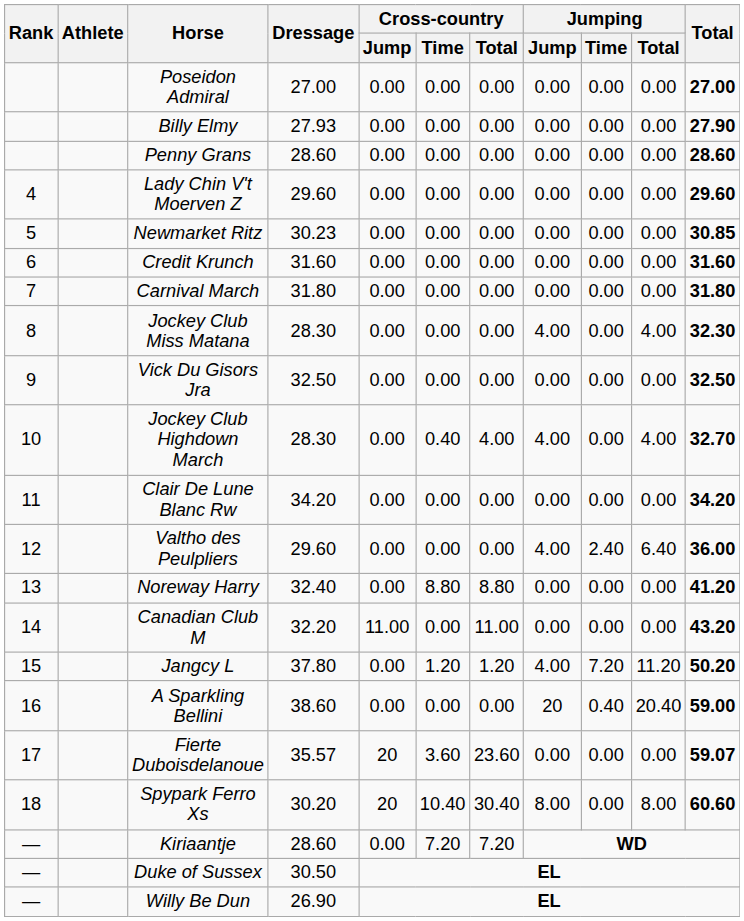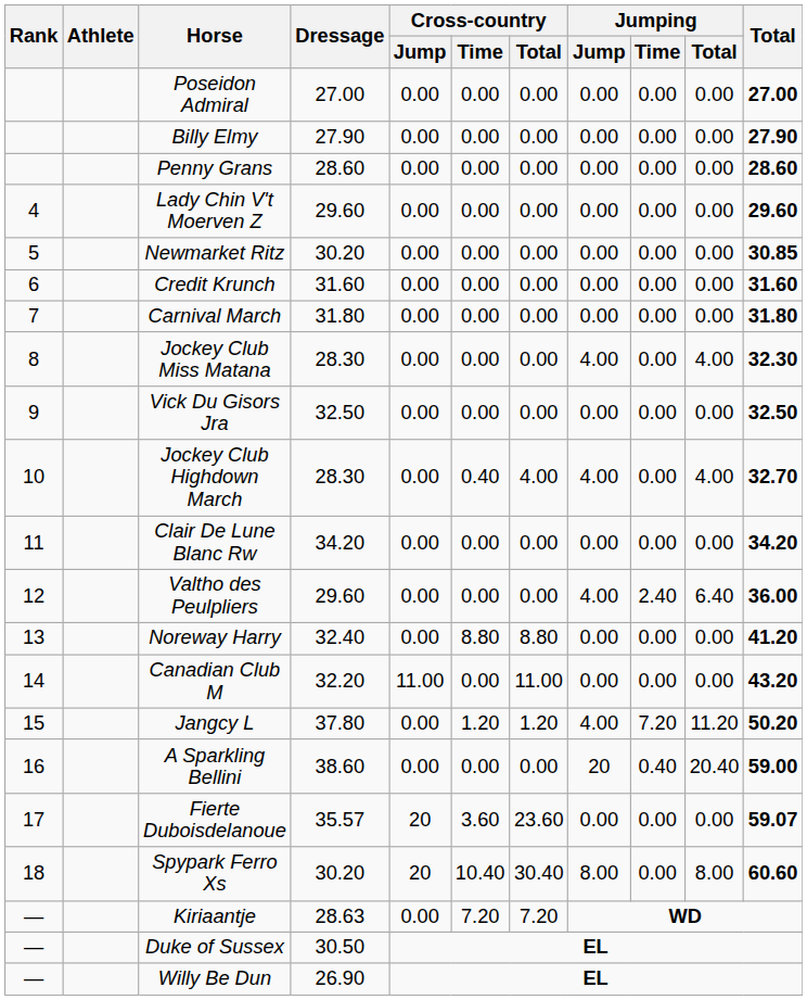Billy Elmy | Dressage: 27.93 -> 27.90
Newmarket Ritz | Dressage: 30.23 -> 30.20
Kiriaantje | Dressage: 28.60 -> 28.63
